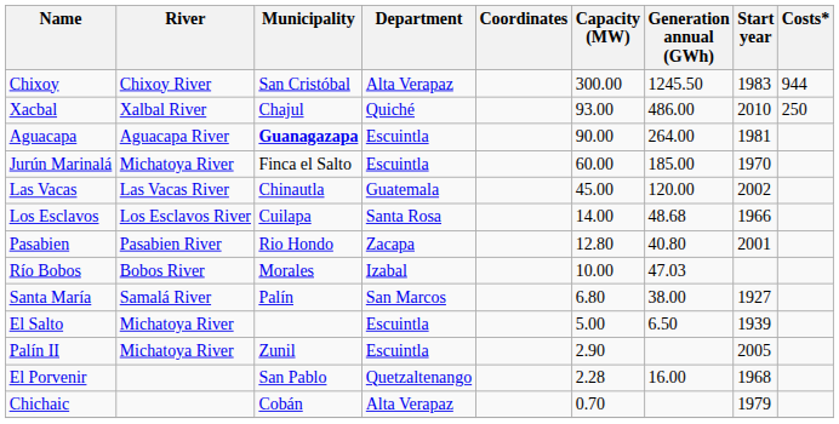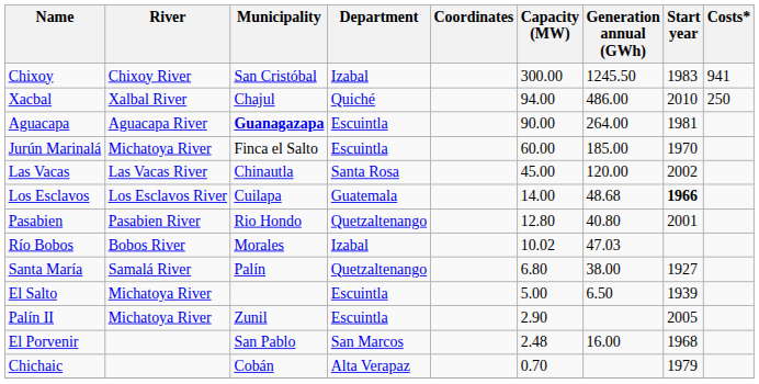Chixoy | Department: Alta Verapaz -> Izabal
Chixoy | Costs*: 944 -> 941
Xacbal | Capacity (MW): 93.00 -> 94.00
Las Vacas | Department: Guatemala -> Santa Rosa
Los Esclavos | Department: Santa Rosa -> Guatemala
Los Esclavos | Start year: normal -> bold
Pasabien | Department: Zacapa -> Quetzaltenango
Río Bobos | Capacity (MW): 10.00 -> 10.02
Santa María | Department: San Marcos -> Quetzaltenango
El Porvenir | Department: Quetzaltenango -> San Marcos
El Porvenir | Capacity (MW): 2.28 -> 2.48
